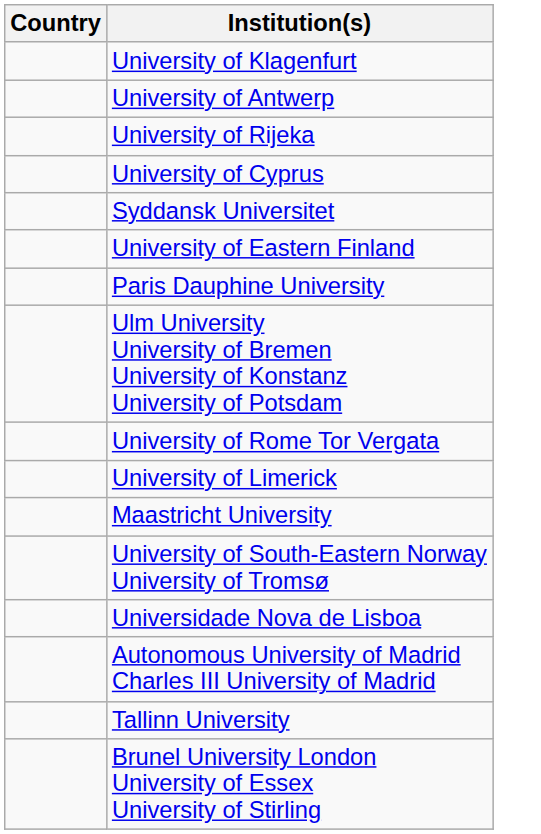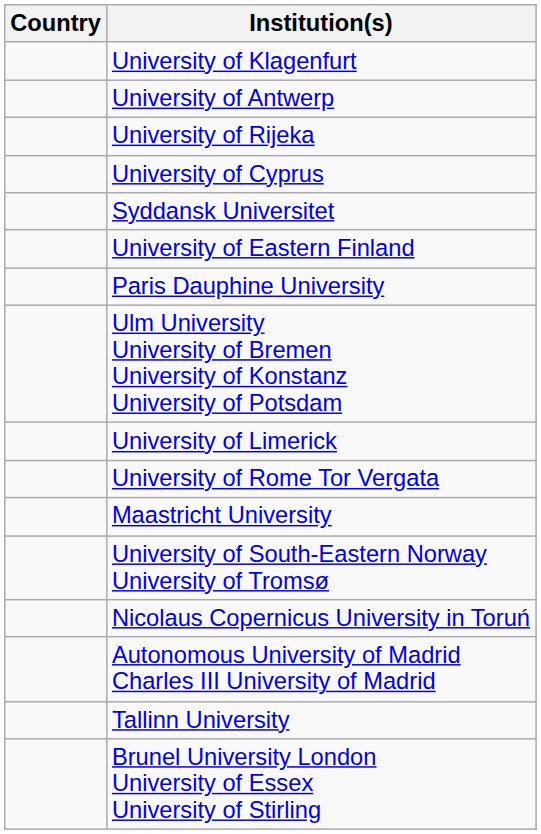rows swapped: University of Limerick <-> University of Rome Tor Vergata
+ row: Nicolaus Copernicus University in Toruń
- row: Universidade Nova de Lisboa
